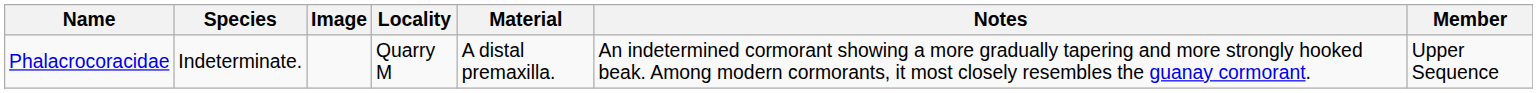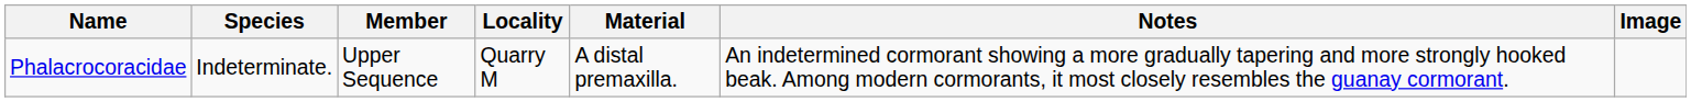columns swapped: Member <-> Image
